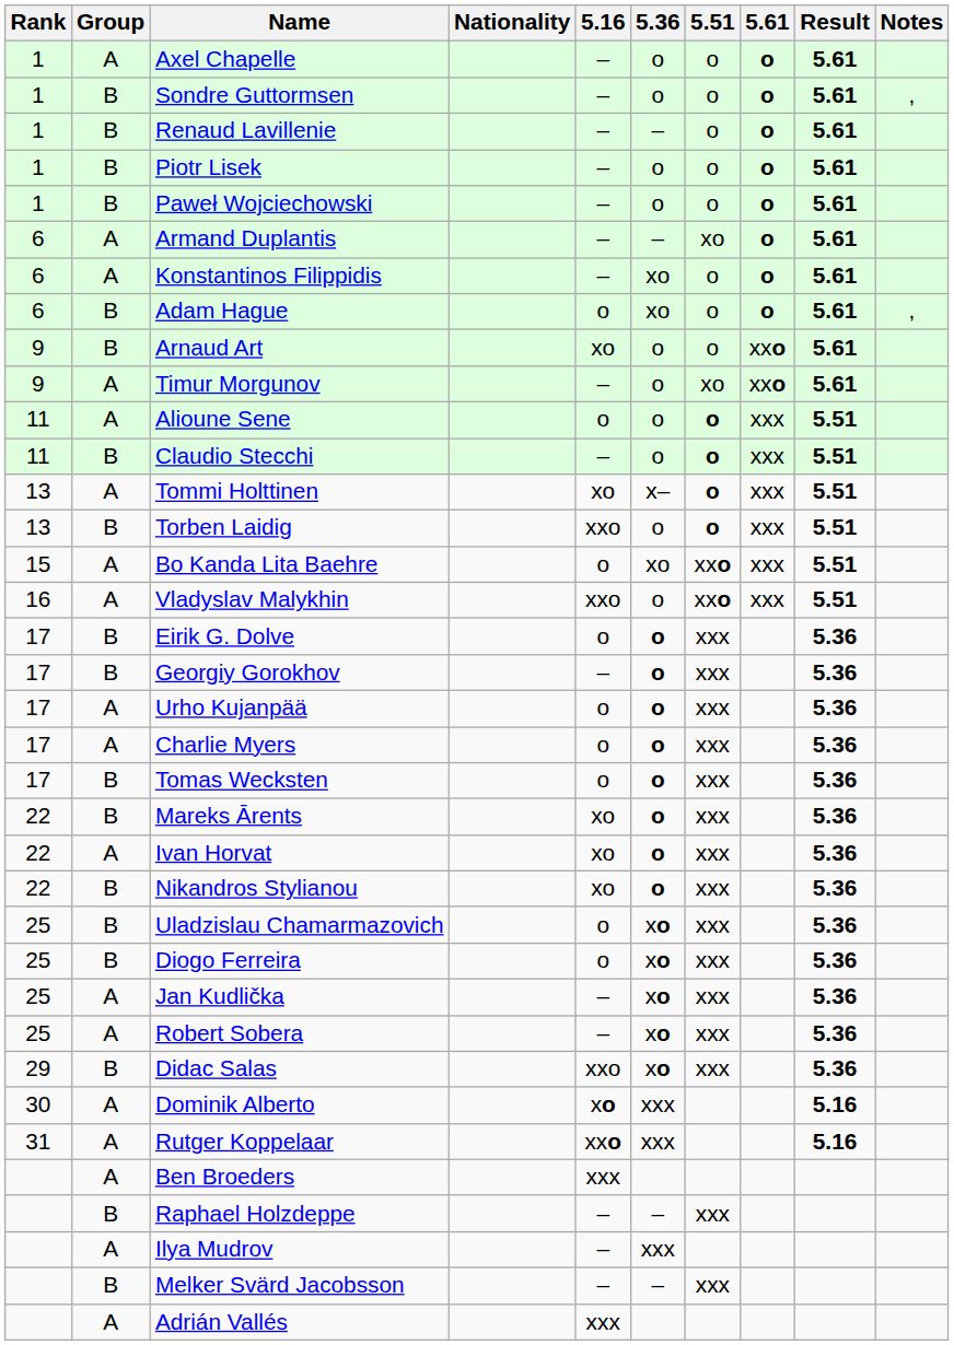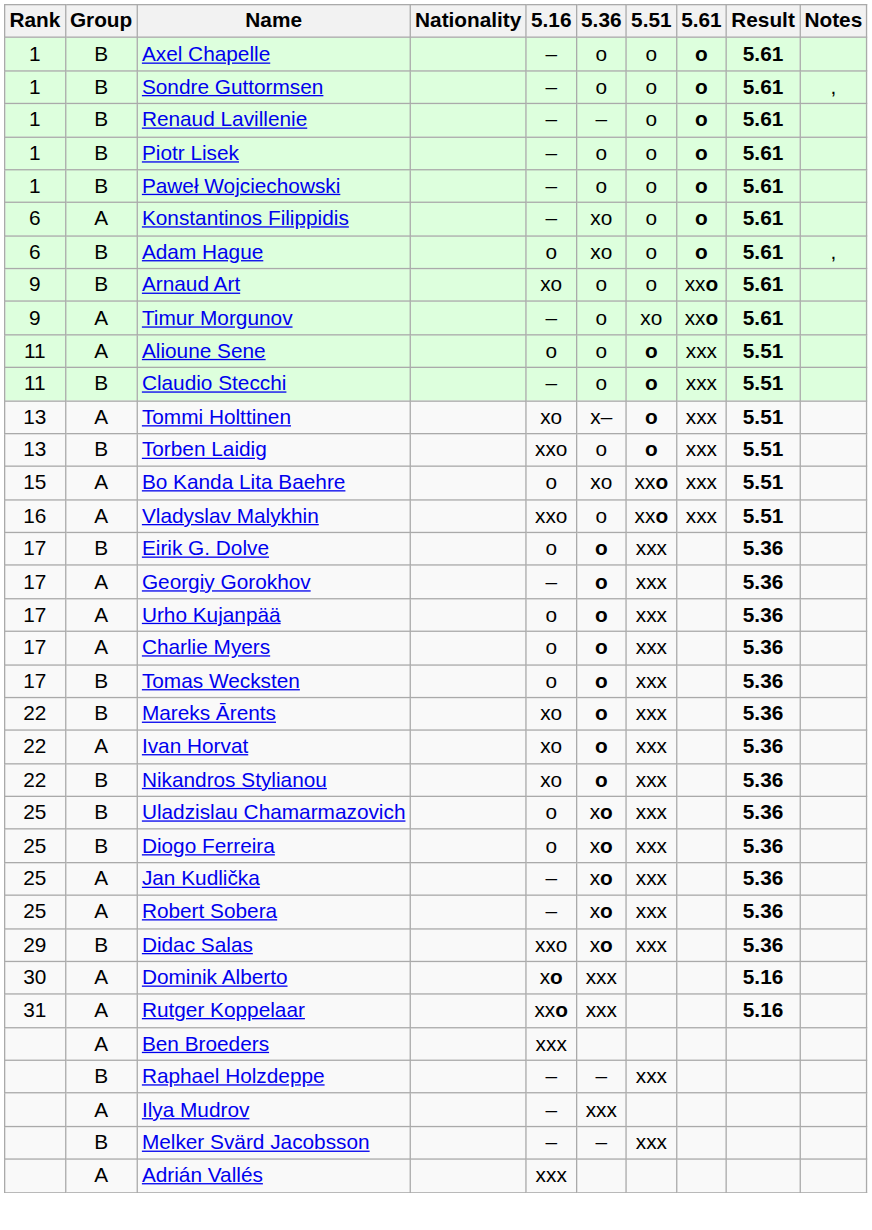Axel Chapelle | Group: A -> B
- row: 6 | A | Armand Duplantis | – | – | xo | o | 5.61
Georgiy Gorokhov | Group: B -> A
